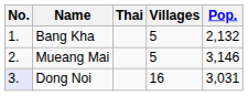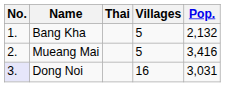Mueang Mai | Pop.: 3,146 -> 3,416
